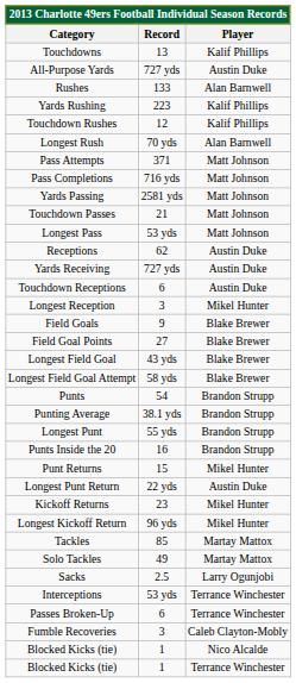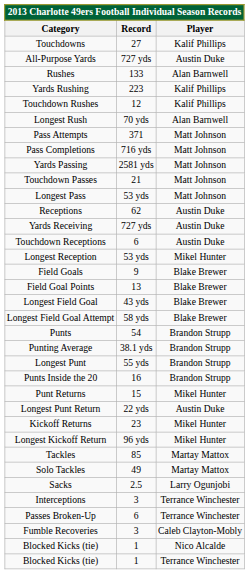Touchdowns | Record: 13 -> 27
Longest Reception | Record: 3 -> 53 yds
Field Goal Points | Record: 27 -> 13
Interceptions | Record: 53 yds -> 3
